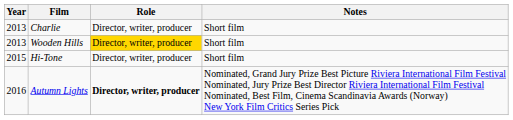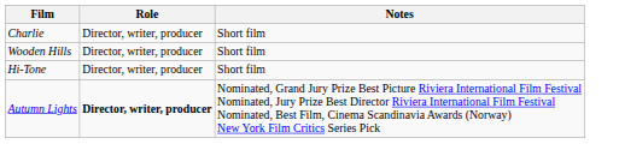- column: Year | 2013 | 2013 | 2015 | 2016
Wooden Hills | Role: gold background -> no background
